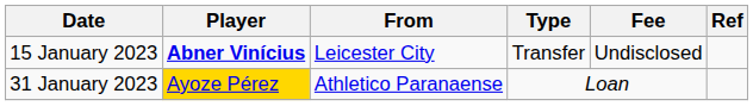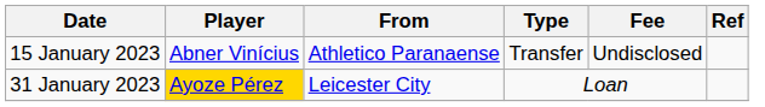15 January 2023 | Player: bold -> normal
15 January 2023 | From: Leicester City -> Athletico Paranaense
31 January 2023 | From: Athletico Paranaense -> Leicester City
